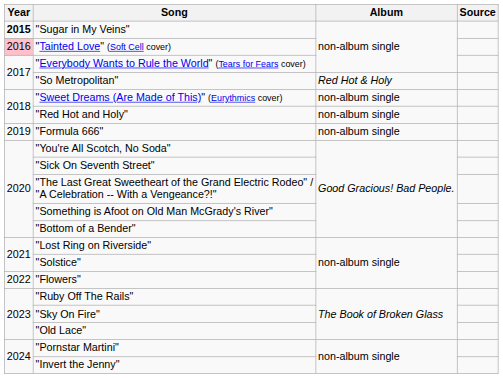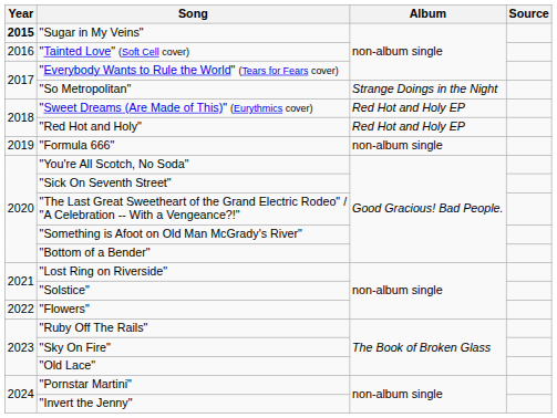"Tainted Love" (Soft Cell cover) | Year: pink background -> no background
"So Metropolitan" | Album: Red Hot & Holy -> Strange Doings in the Night
"Sweet Dreams (Are Made of This)" (Eurythmics cover) | Album: non-album single -> Red Hot and Holy EP
"Red Hot and Holy" | Album: non-album single -> Red Hot and Holy EP
